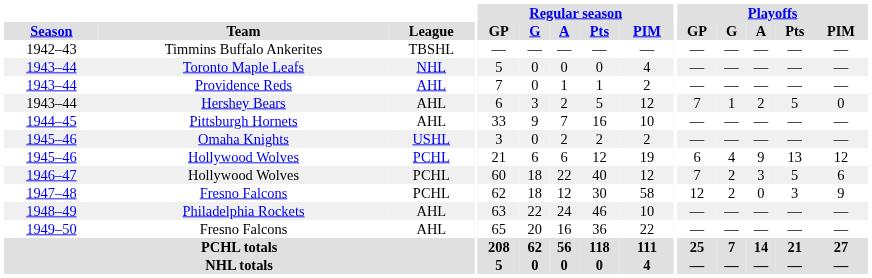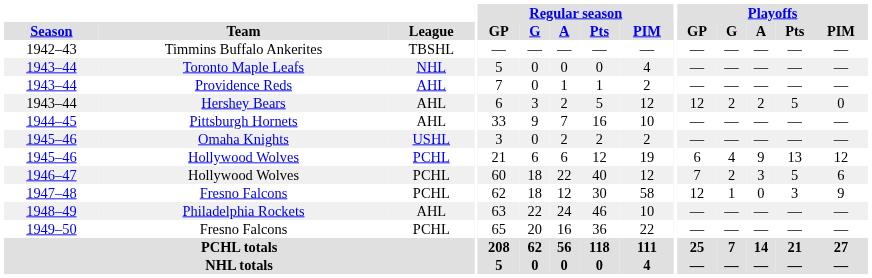Hershey Bears | Playoffs / GP: 7 -> 12
Hershey Bears | Playoffs / G: 1 -> 2
1947–48 / Fresno Falcons | Playoffs / G: 2 -> 1
1949–50 / Fresno Falcons | League: AHL -> PCHL
